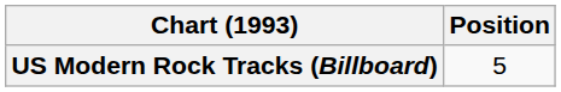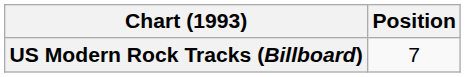US Modern Rock Tracks (Billboard) | Position: 5 -> 7
